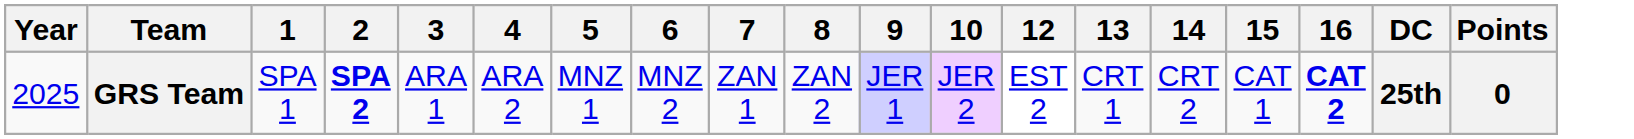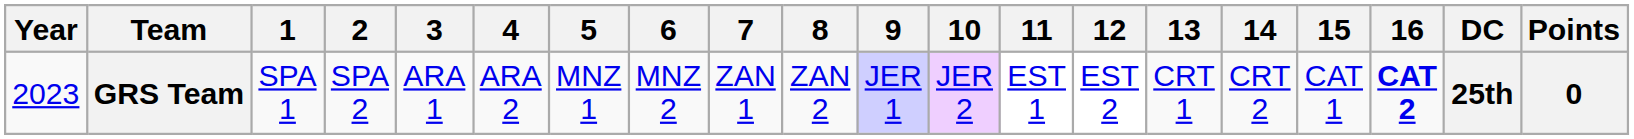+ column: 11 | EST 1
GRS Team | Year: 2025 -> 2023
GRS Team | 2: bold -> normal
